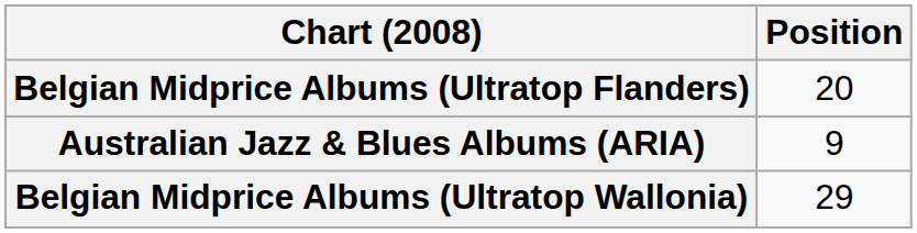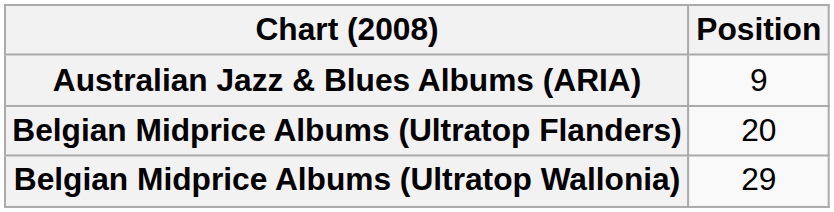rows swapped: Australian Jazz & Blues Albums (ARIA) <-> Belgian Midprice Albums (Ultratop Flanders)
